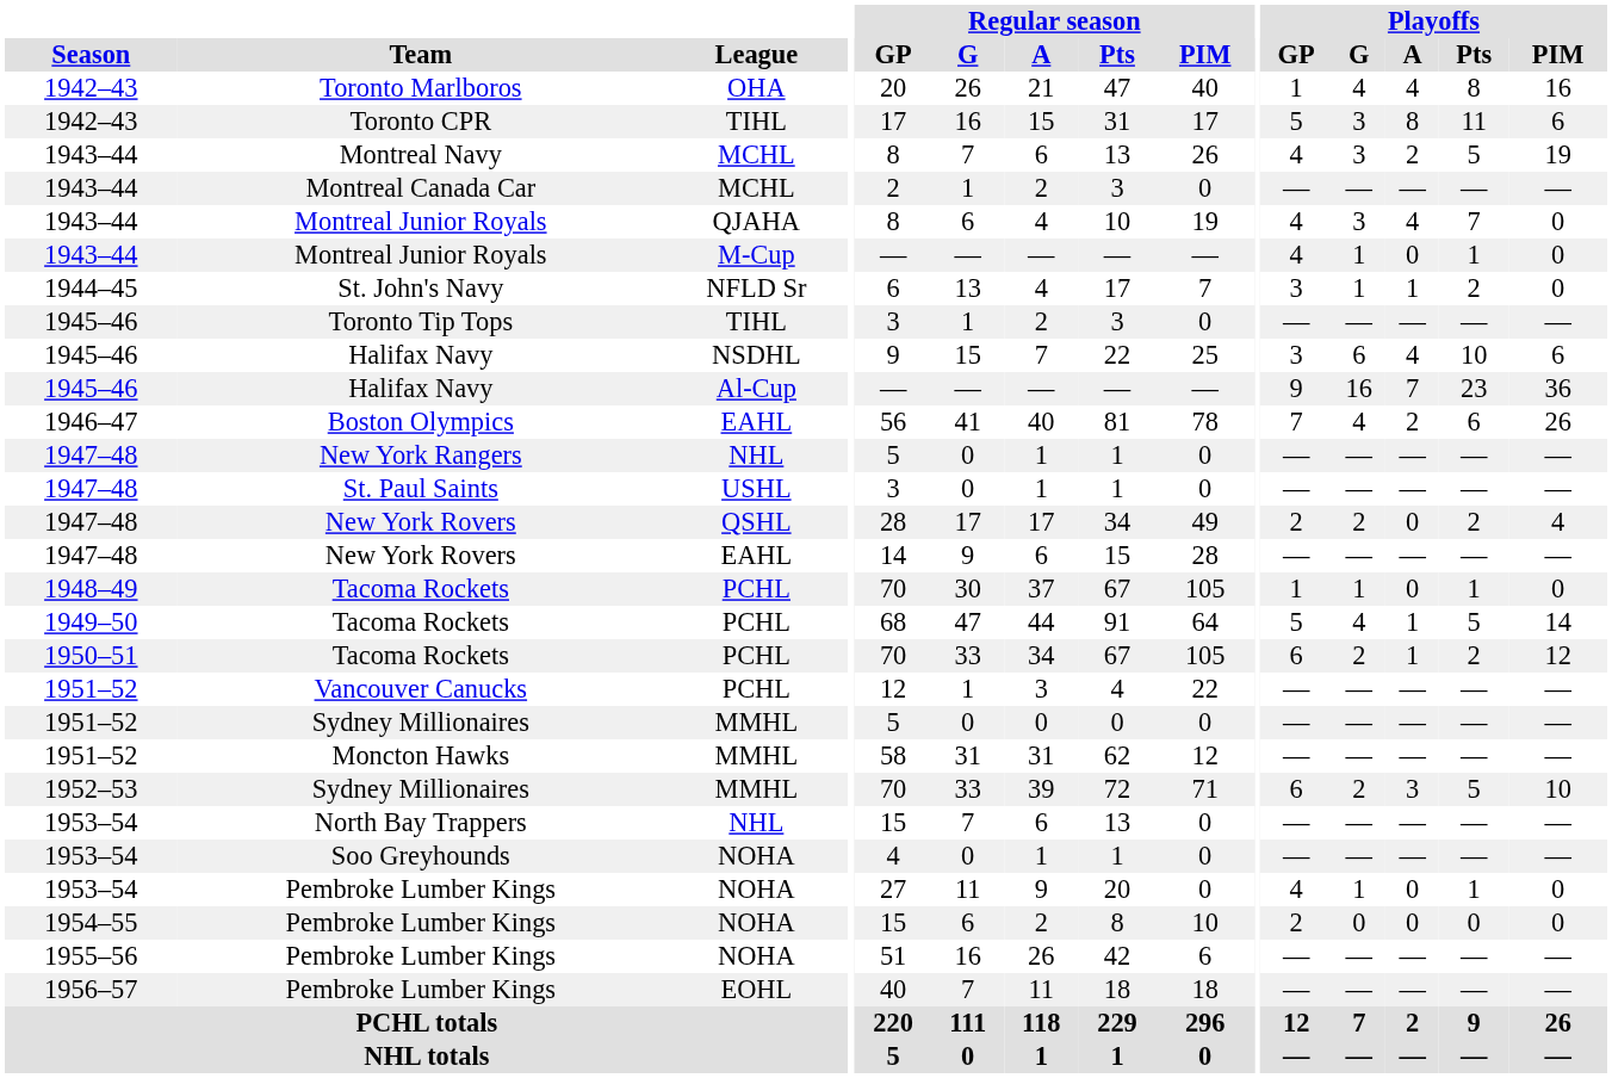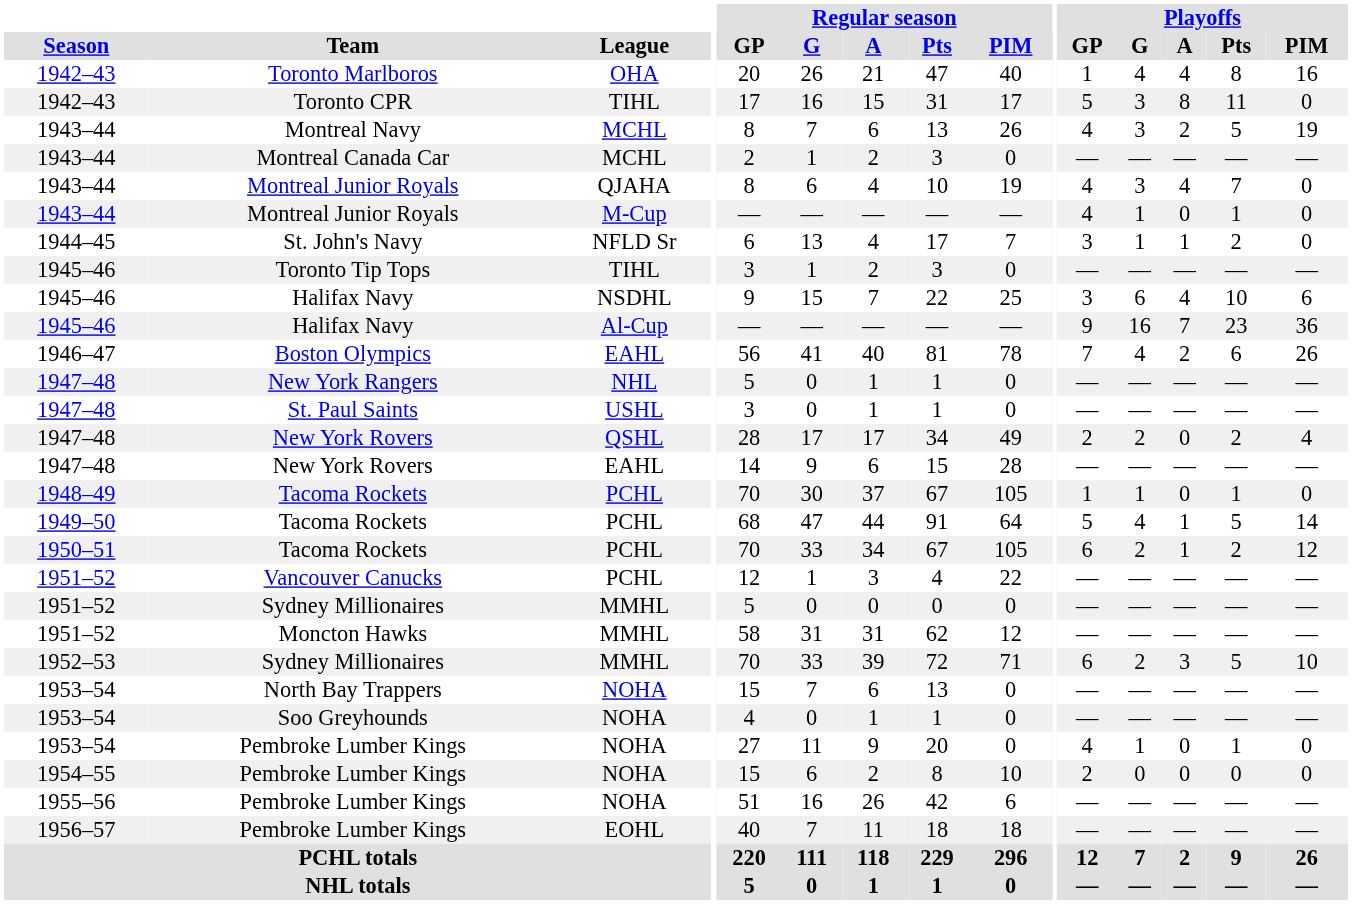Toronto CPR | Playoffs / PIM: 6 -> 0
North Bay Trappers | League: NHL -> NOHA
